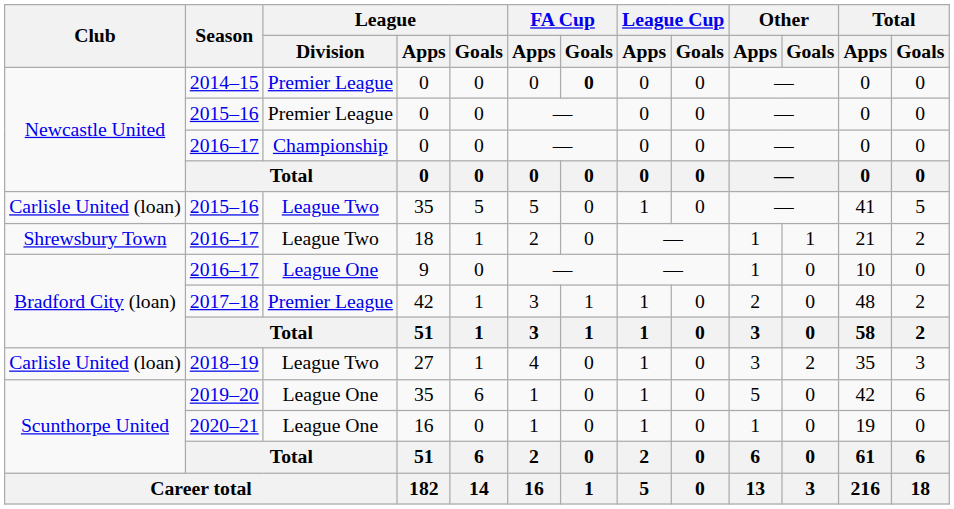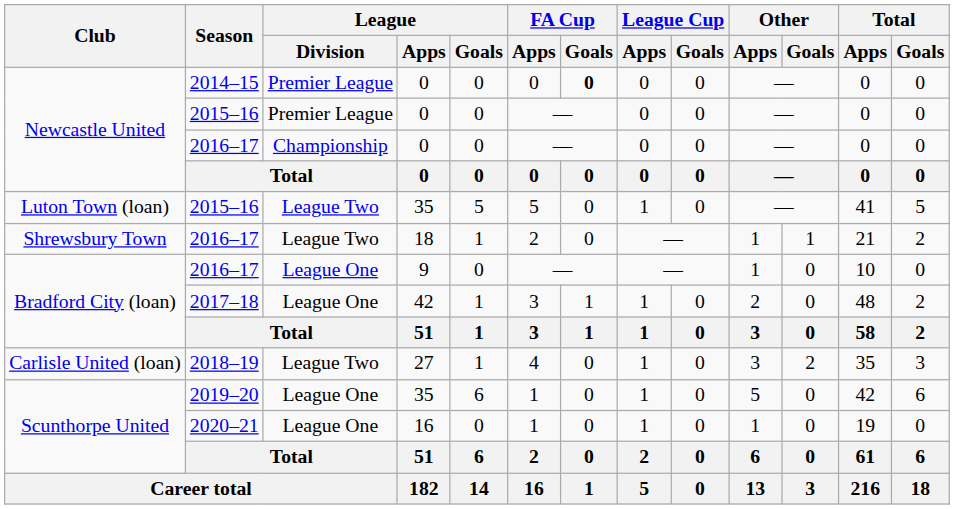2015–16 / 35 | Club: Carlisle United (loan) -> Luton Town (loan)
2017–18 | League / Division: Premier League -> League One
